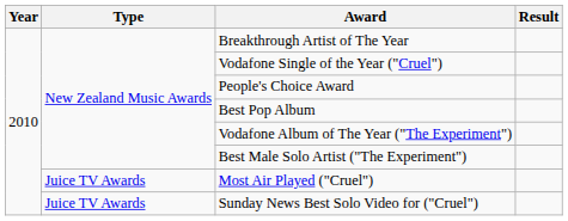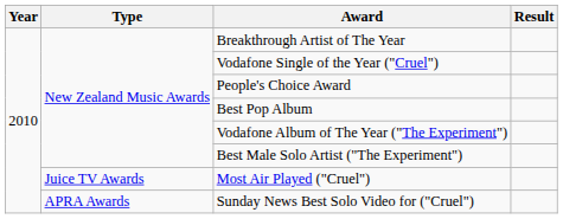Sunday News Best Solo Video for ("Cruel") | Type: Juice TV Awards -> APRA Awards
